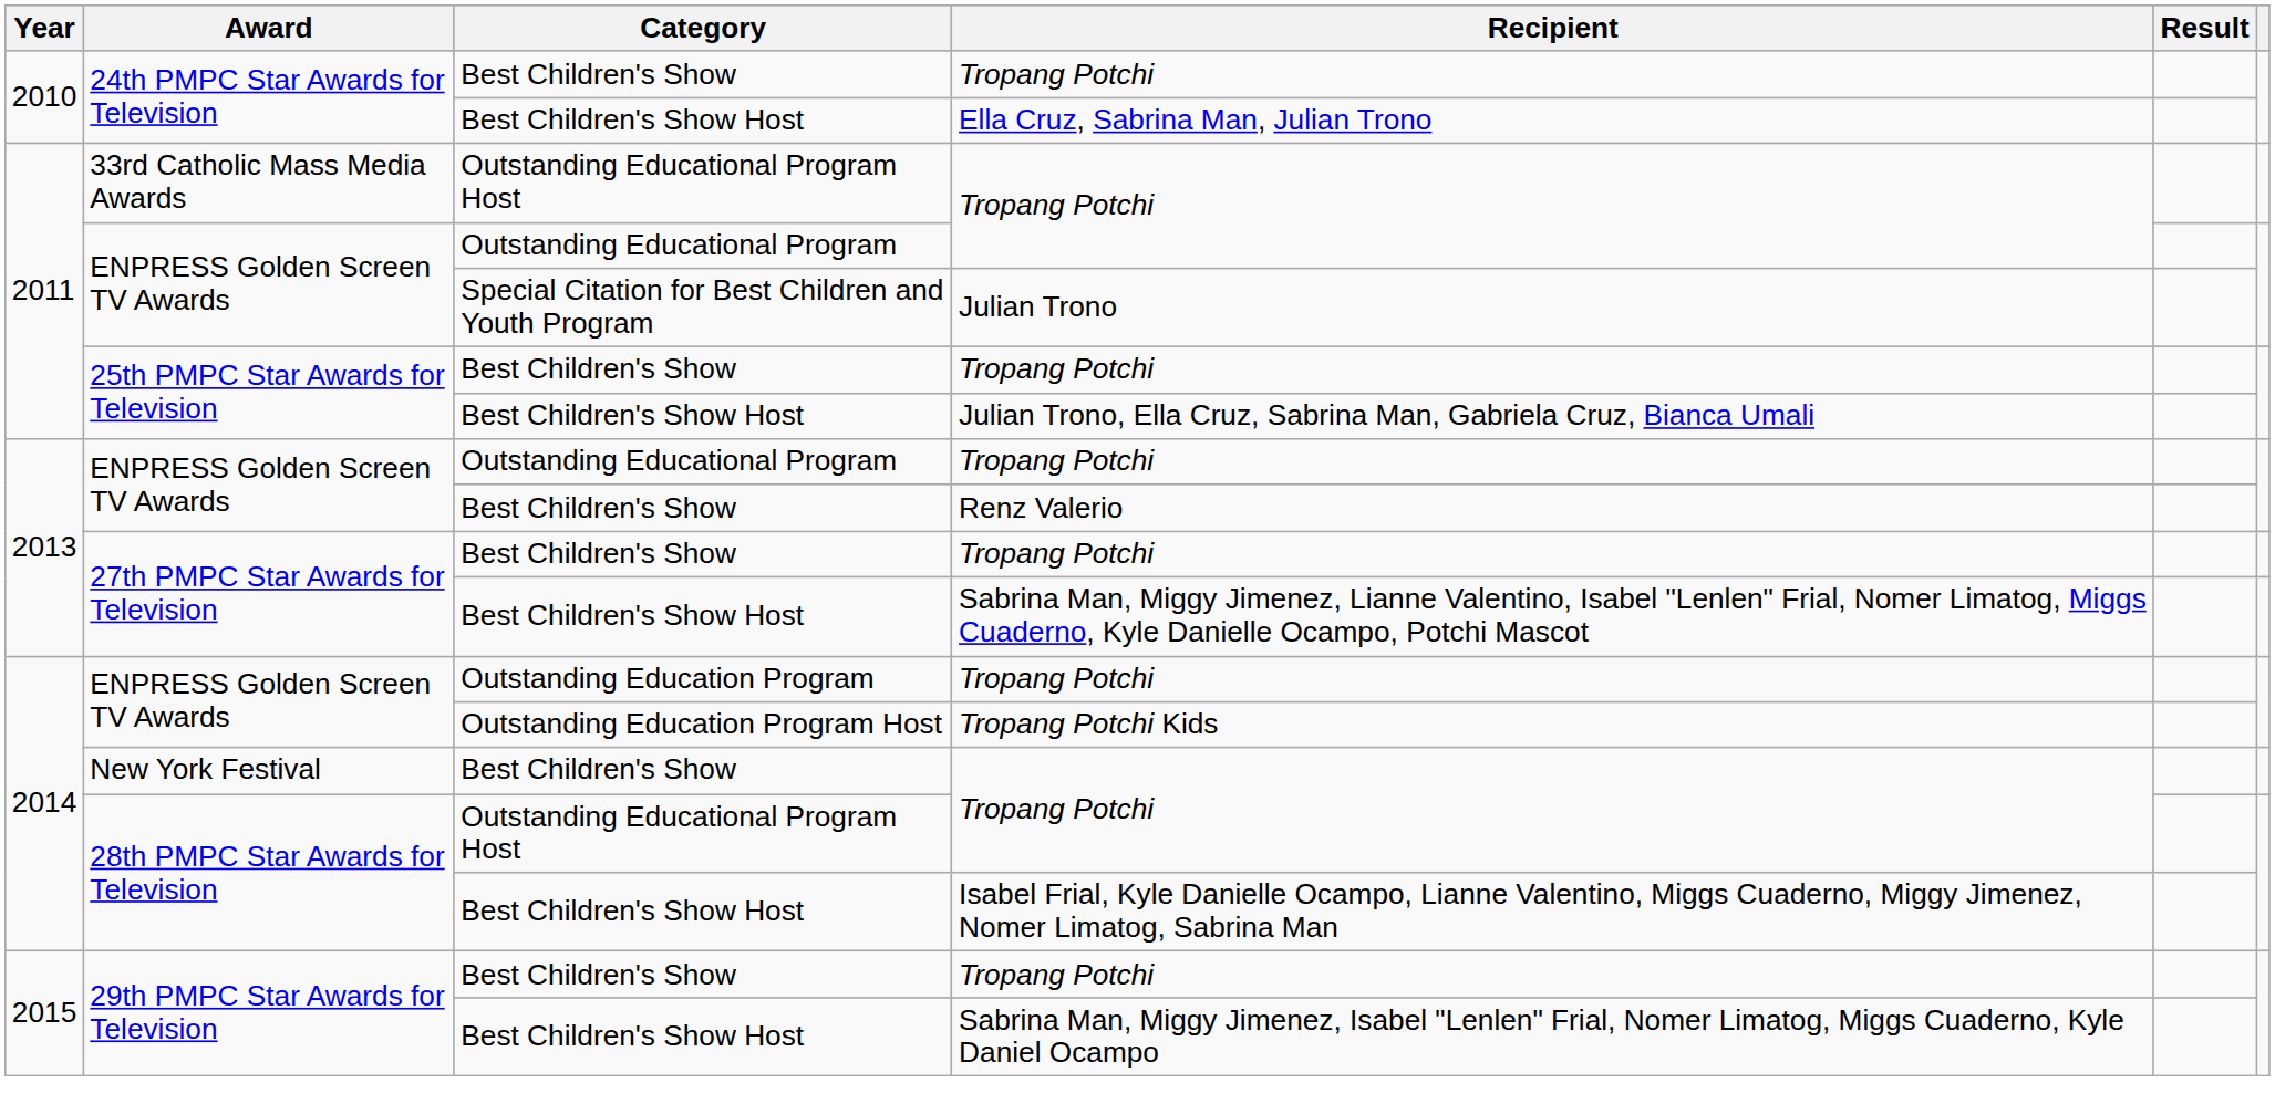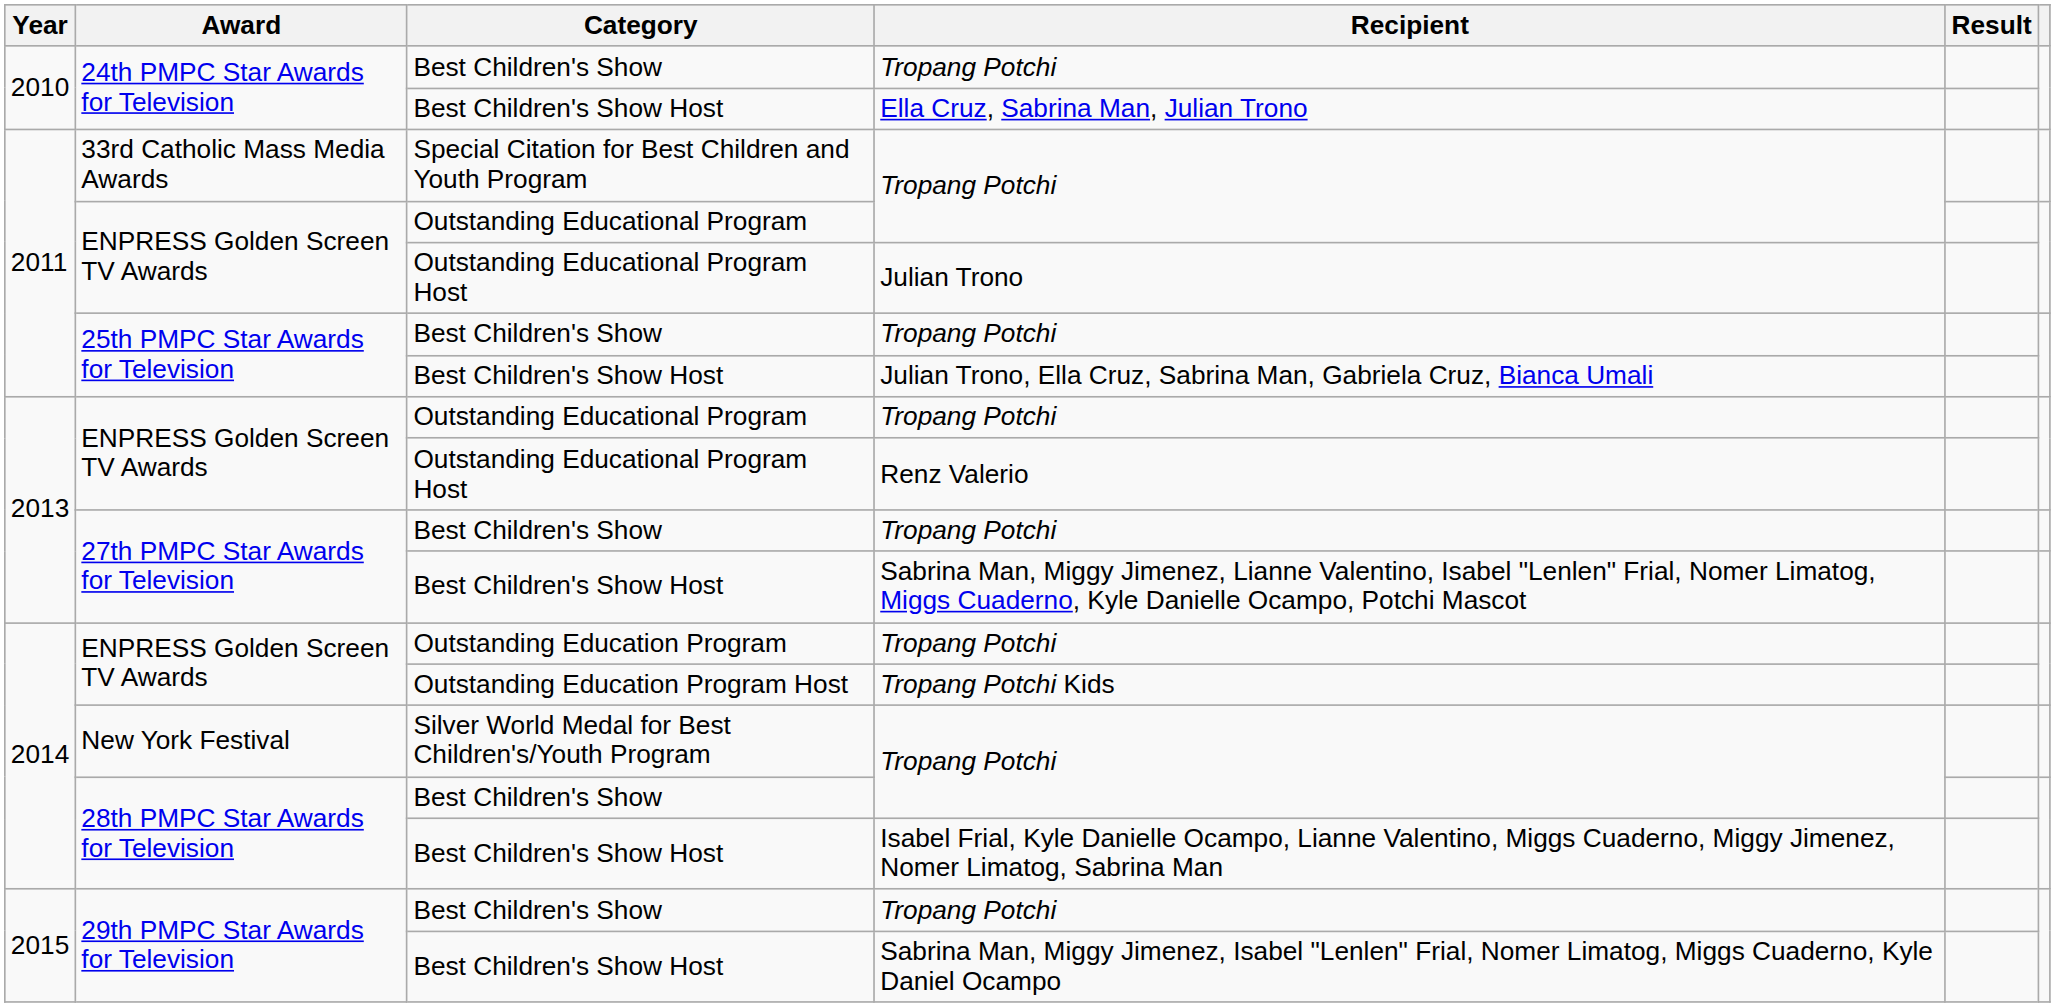33rd Catholic Mass Media Awards / Tropang Potchi | Category: Outstanding Educational Program Host -> Special Citation for Best Children and Youth Program
Julian Trono | Category: Special Citation for Best Children and Youth Program -> Outstanding Educational Program Host
Renz Valerio | Category: Best Children's Show -> Outstanding Educational Program Host
New York Festival / Tropang Potchi | Category: Best Children's Show -> Silver World Medal for Best Children's/Youth Program
28th PMPC Star Awards for Television / Tropang Potchi | Category: Outstanding Educational Program Host -> Best Children's Show
